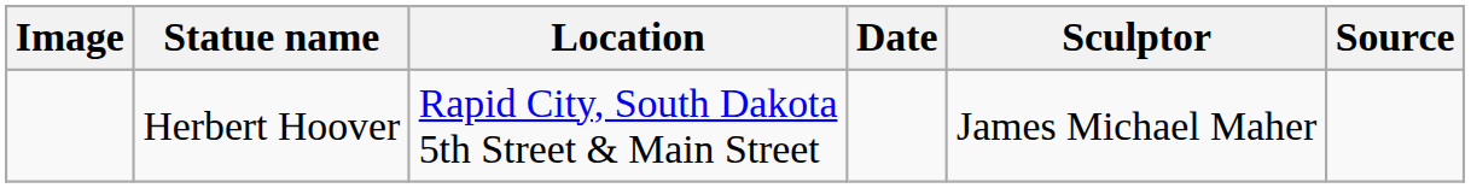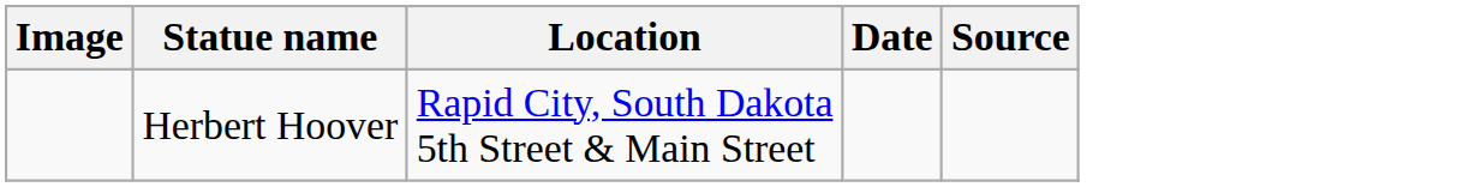- column: Sculptor | James Michael Maher
